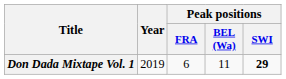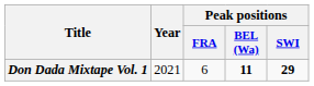Don Dada Mixtape Vol. 1 | Year: 2019 -> 2021
Don Dada Mixtape Vol. 1 | Peak positions / BEL (Wa): normal -> bold
